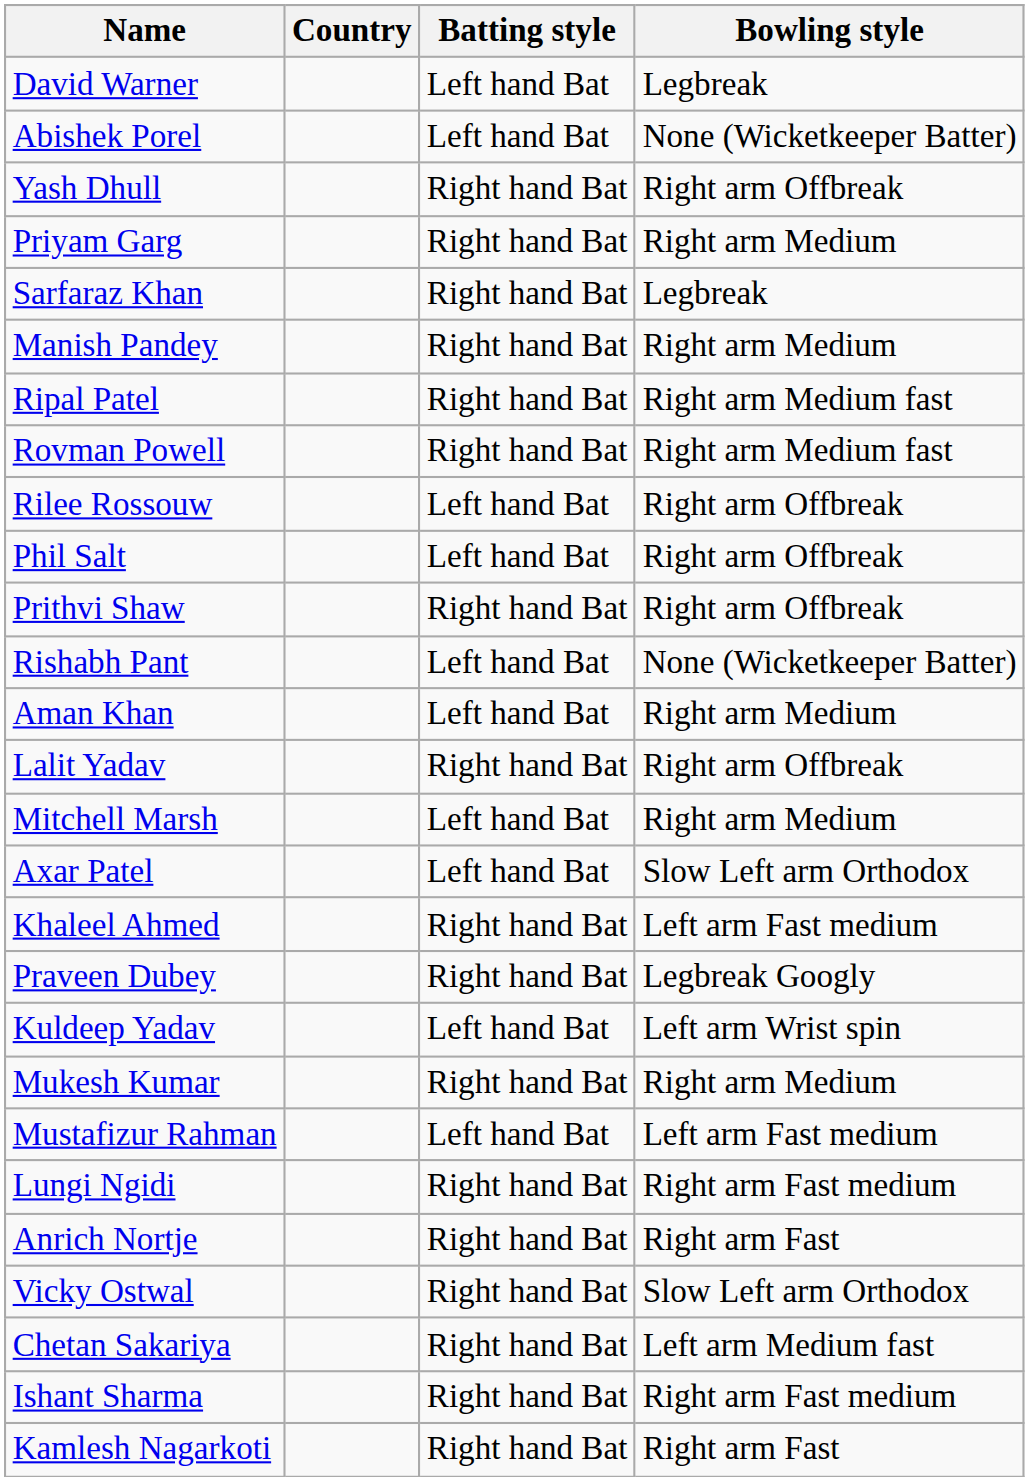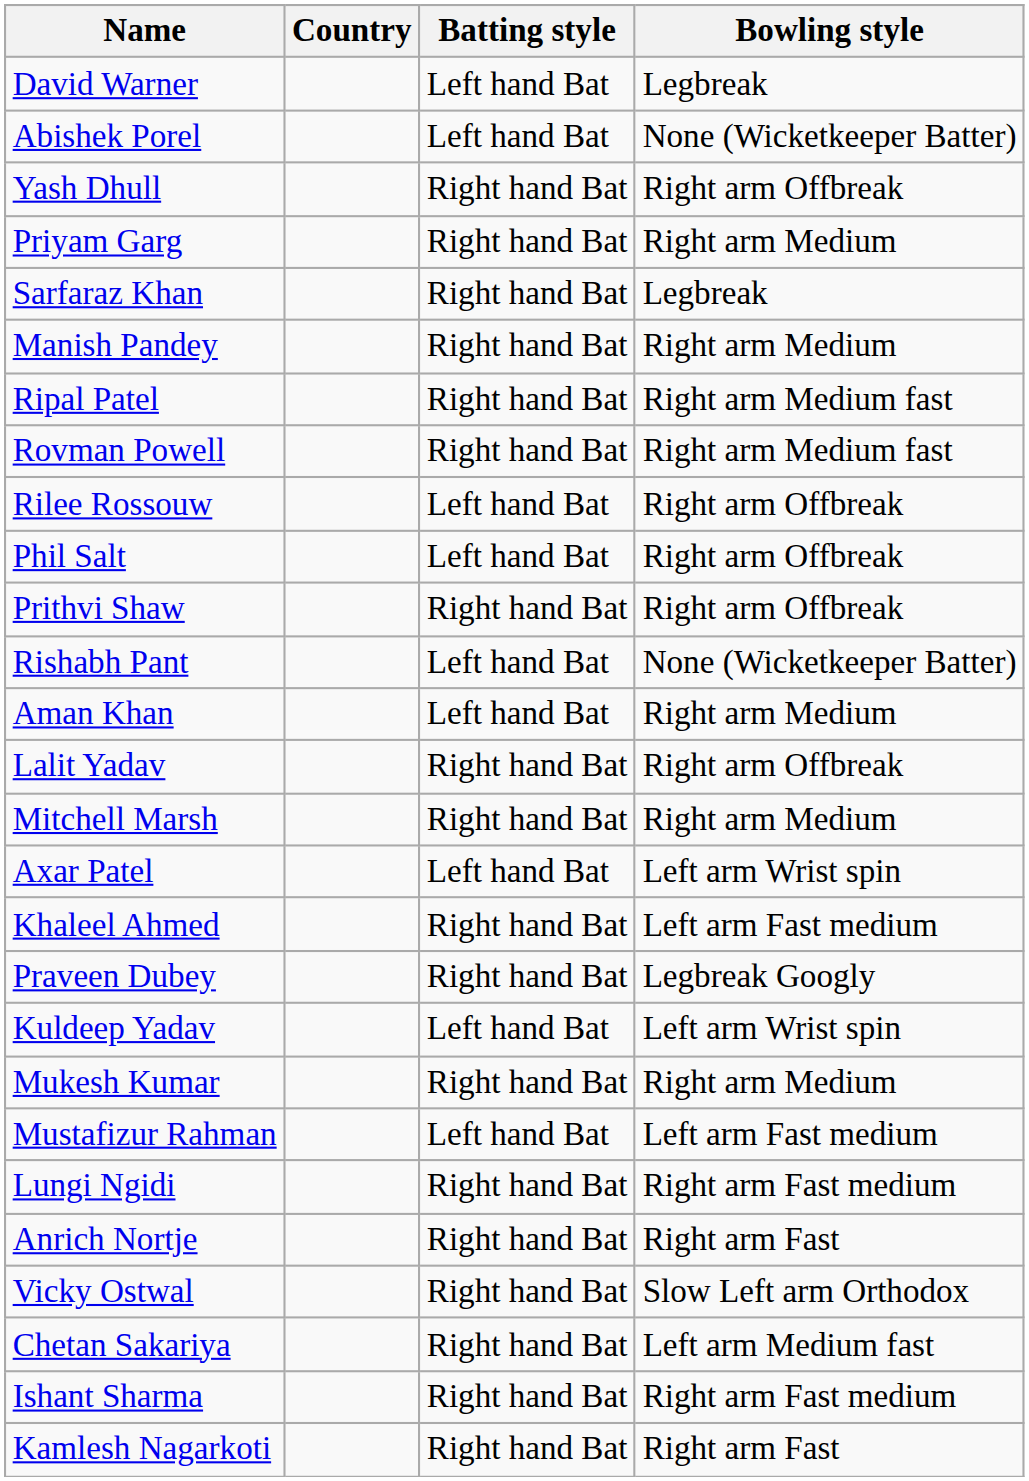Mitchell Marsh | Batting style: Left hand Bat -> Right hand Bat
Axar Patel | Bowling style: Slow Left arm Orthodox -> Left arm Wrist spin
